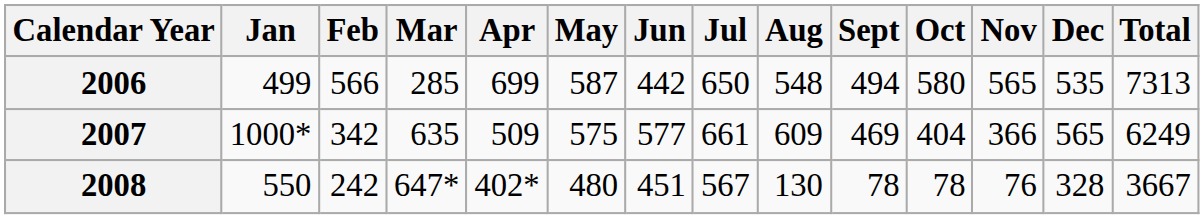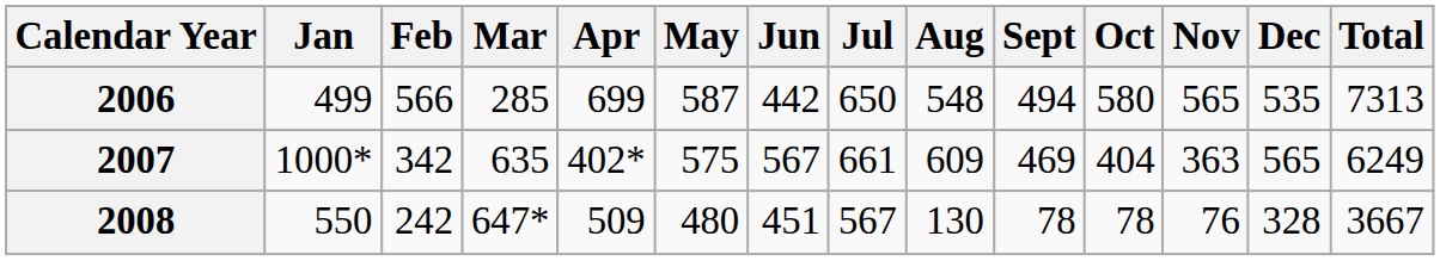2007 | Apr: 509 -> 402*
2007 | Jun: 577 -> 567
2007 | Nov: 366 -> 363
2008 | Apr: 402* -> 509
